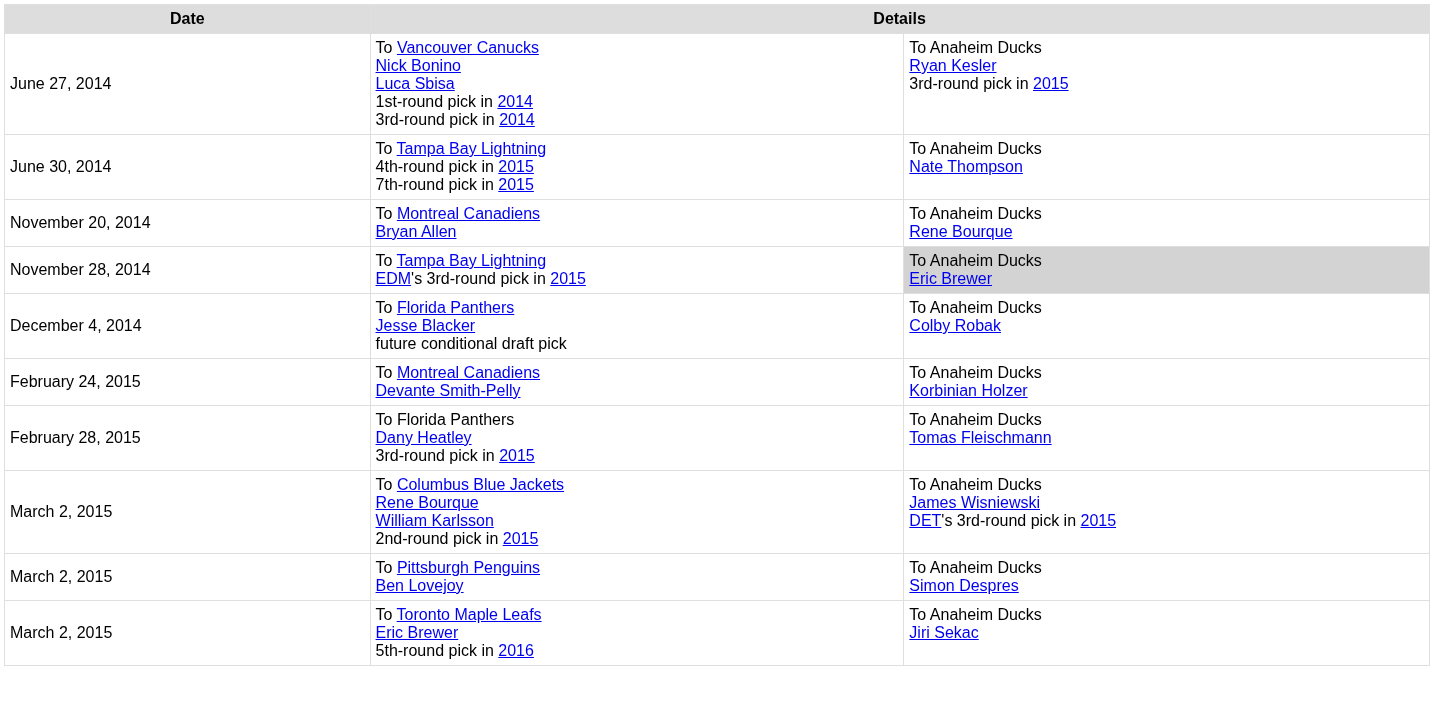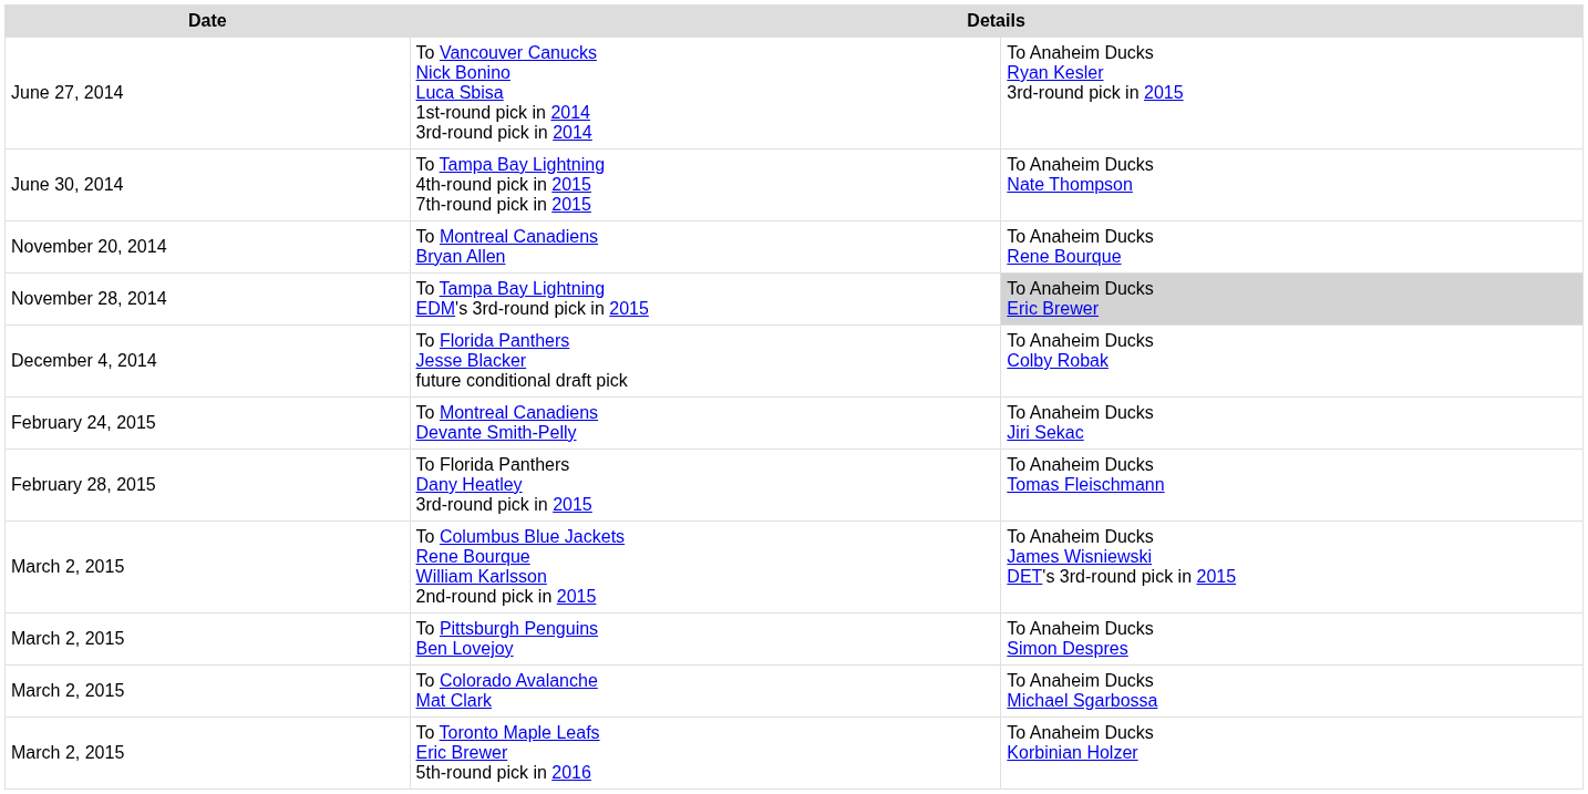To Montreal Canadiens Devante Smith-Pelly | column 3: To Anaheim Ducks Korbinian Holzer -> To Anaheim Ducks Jiri Sekac
+ row: March 2, 2015 | To Colorado Avalanche Mat Clark | To Anaheim Ducks Michael Sgarbossa
To Toronto Maple Leafs Eric Brewer 5th-round pick in 2016 | column 3: To Anaheim Ducks Jiri Sekac -> To Anaheim Ducks Korbinian Holzer
